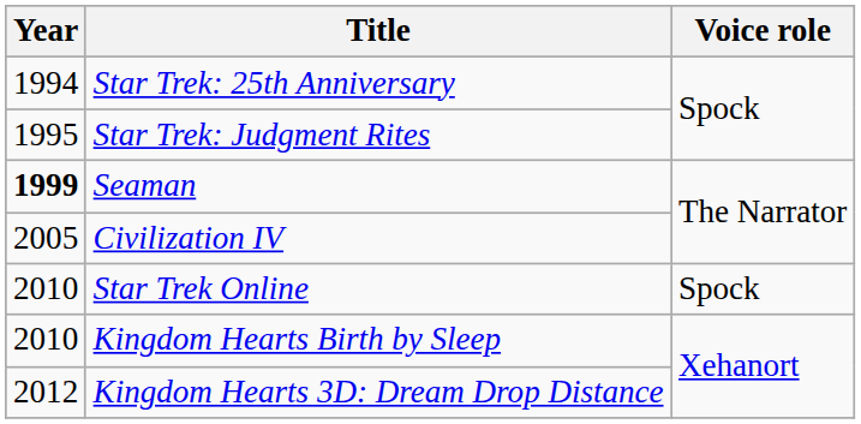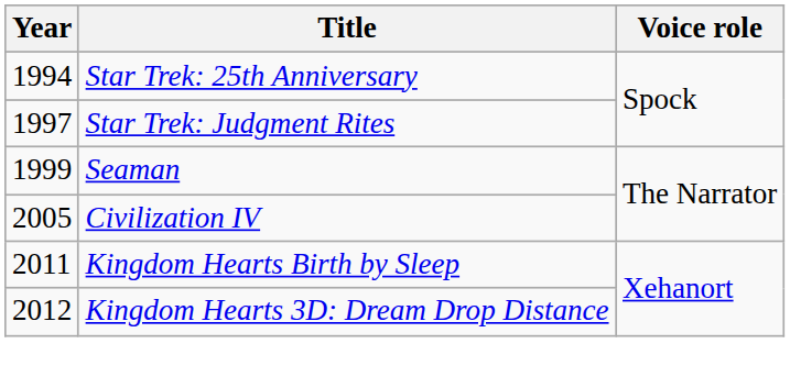Star Trek: Judgment Rites | Year: 1995 -> 1997
Seaman | Year: bold -> normal
- row: 2010 | Star Trek Online | Spock
Kingdom Hearts Birth by Sleep | Year: 2010 -> 2011
